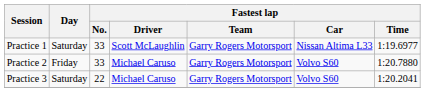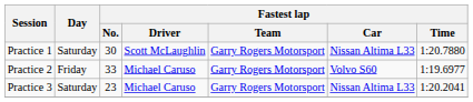Practice 1 | Fastest lap / No.: 33 -> 30
Practice 1 | Fastest lap / Time: 1:19.6977 -> 1:20.7880
Practice 2 | Fastest lap / Time: 1:20.7880 -> 1:19.6977
Practice 3 | Fastest lap / No.: 22 -> 23
Practice 3 | Fastest lap / Car: Volvo S60 -> Nissan Altima L33
